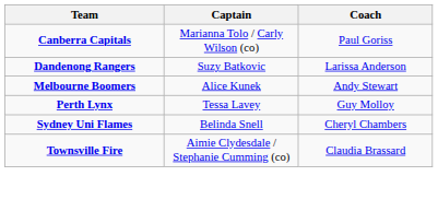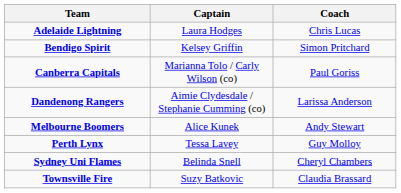+ row: Adelaide Lightning | Laura Hodges | Chris Lucas
+ row: Bendigo Spirit | Kelsey Griffin | Simon Pritchard
Dandenong Rangers | Captain: Suzy Batkovic -> Aimie Clydesdale / Stephanie Cumming (co)
Townsville Fire | Captain: Aimie Clydesdale / Stephanie Cumming (co) -> Suzy Batkovic
